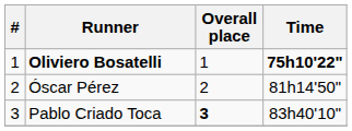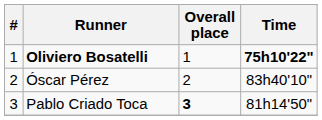Óscar Pérez | Time: 81h14'50" -> 83h40'10"
Pablo Criado Toca | Time: 83h40'10" -> 81h14'50"
